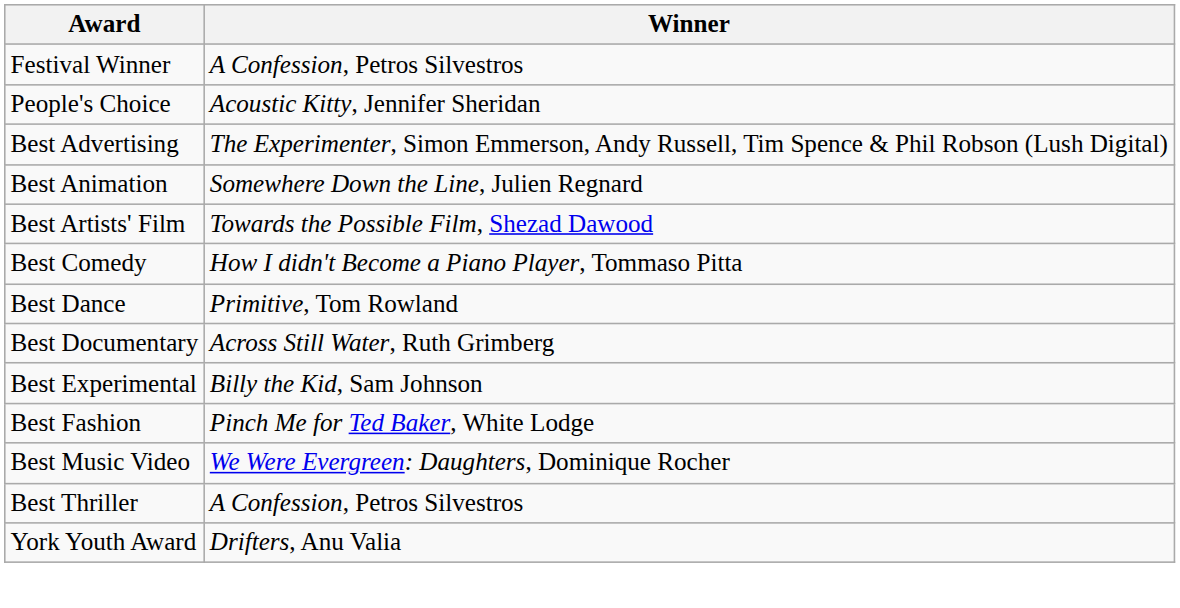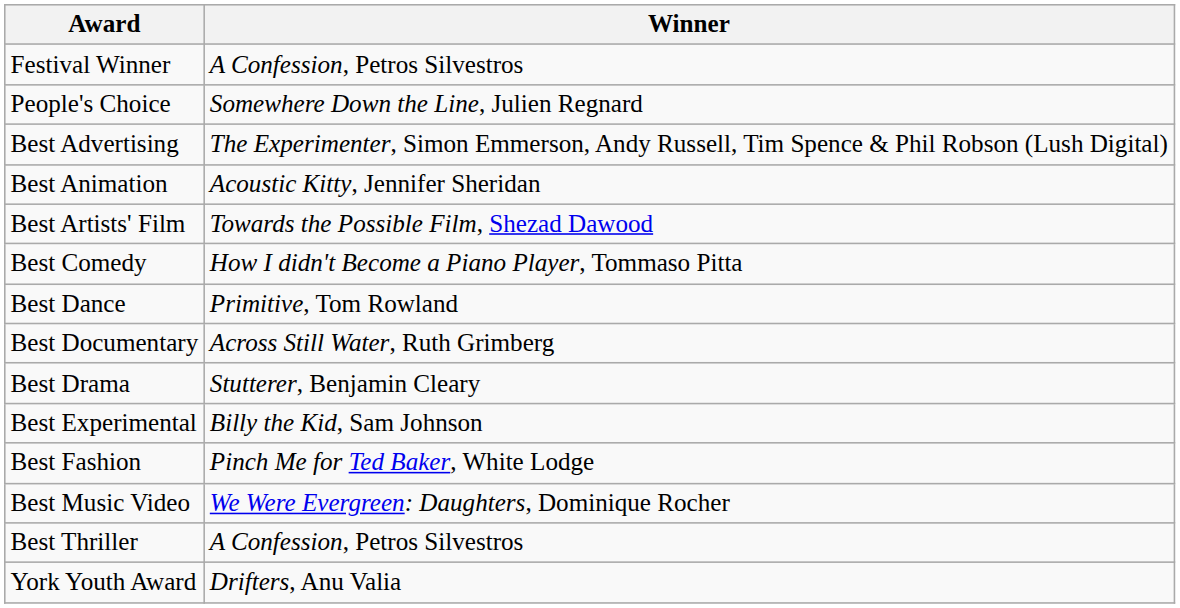People's Choice | Winner: Acoustic Kitty, Jennifer Sheridan -> Somewhere Down the Line, Julien Regnard
Best Animation | Winner: Somewhere Down the Line, Julien Regnard -> Acoustic Kitty, Jennifer Sheridan
+ row: Best Drama | Stutterer, Benjamin Cleary
